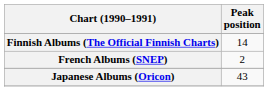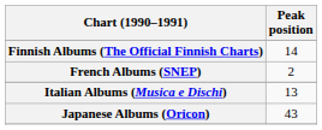+ row: Italian Albums (Musica e Dischi) | 13
